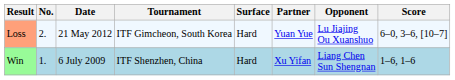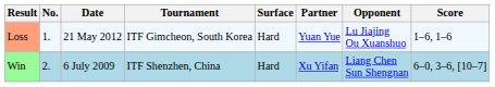Loss | No.: 2. -> 1.
Loss | Score: 6–0, 3–6, [10–7] -> 1–6, 1–6
Win | No.: 1. -> 2.
Win | Score: 1–6, 1–6 -> 6–0, 3–6, [10–7]
